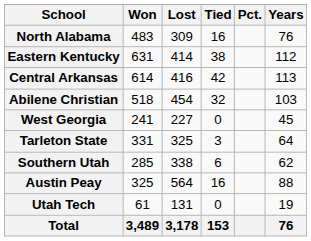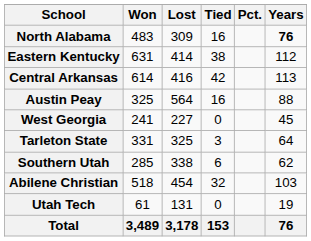North Alabama | Years: normal -> bold
rows swapped: Abilene Christian <-> Austin Peay
